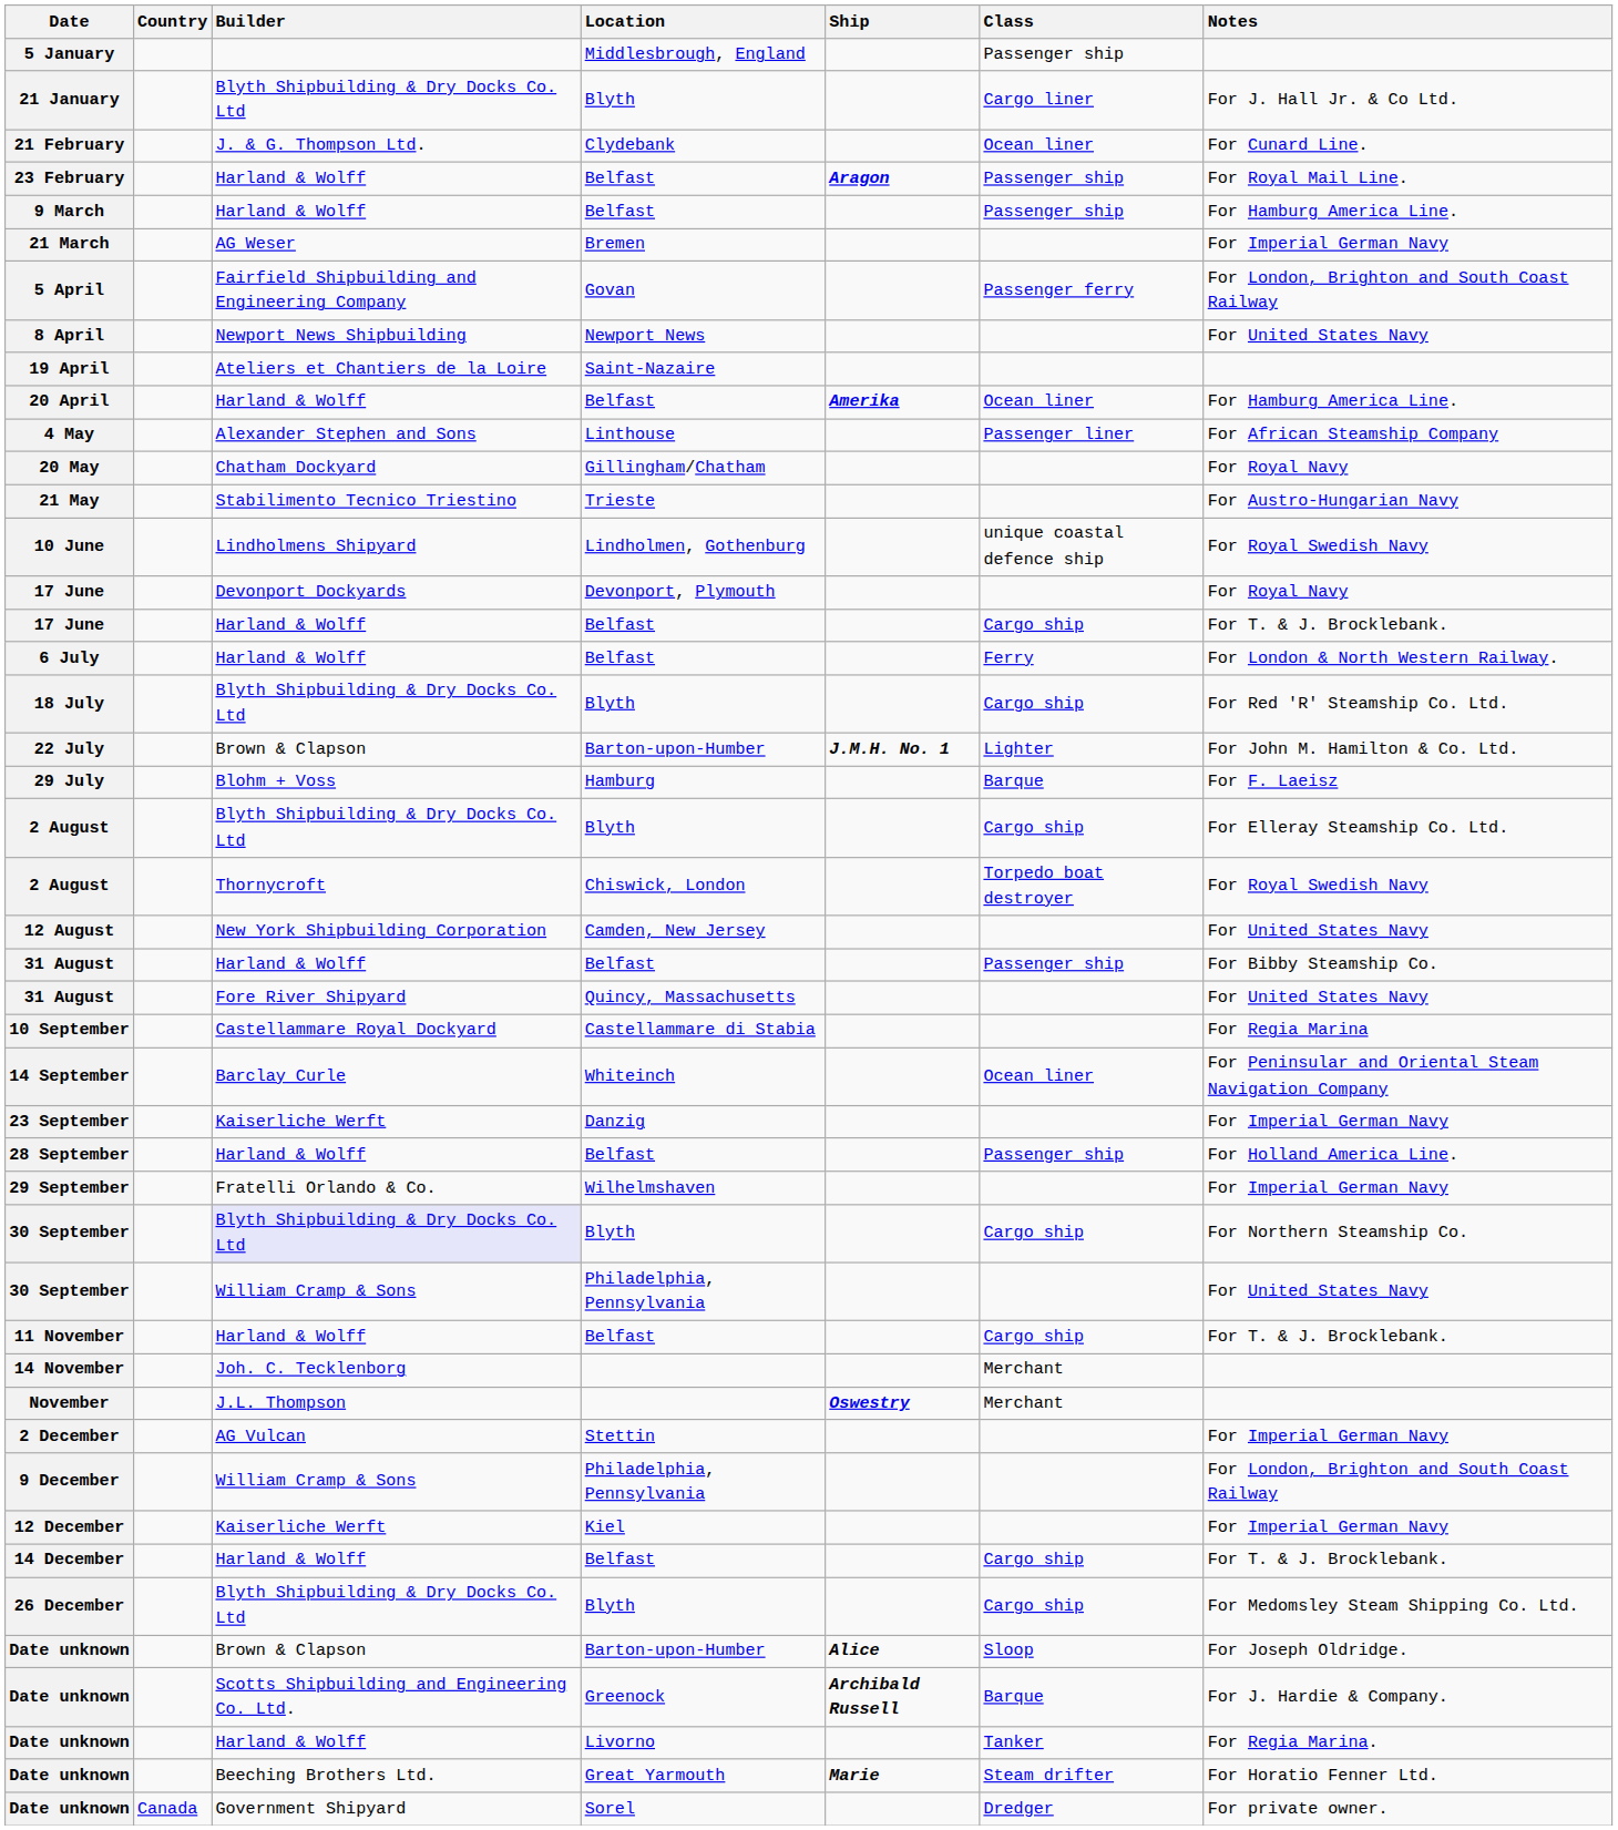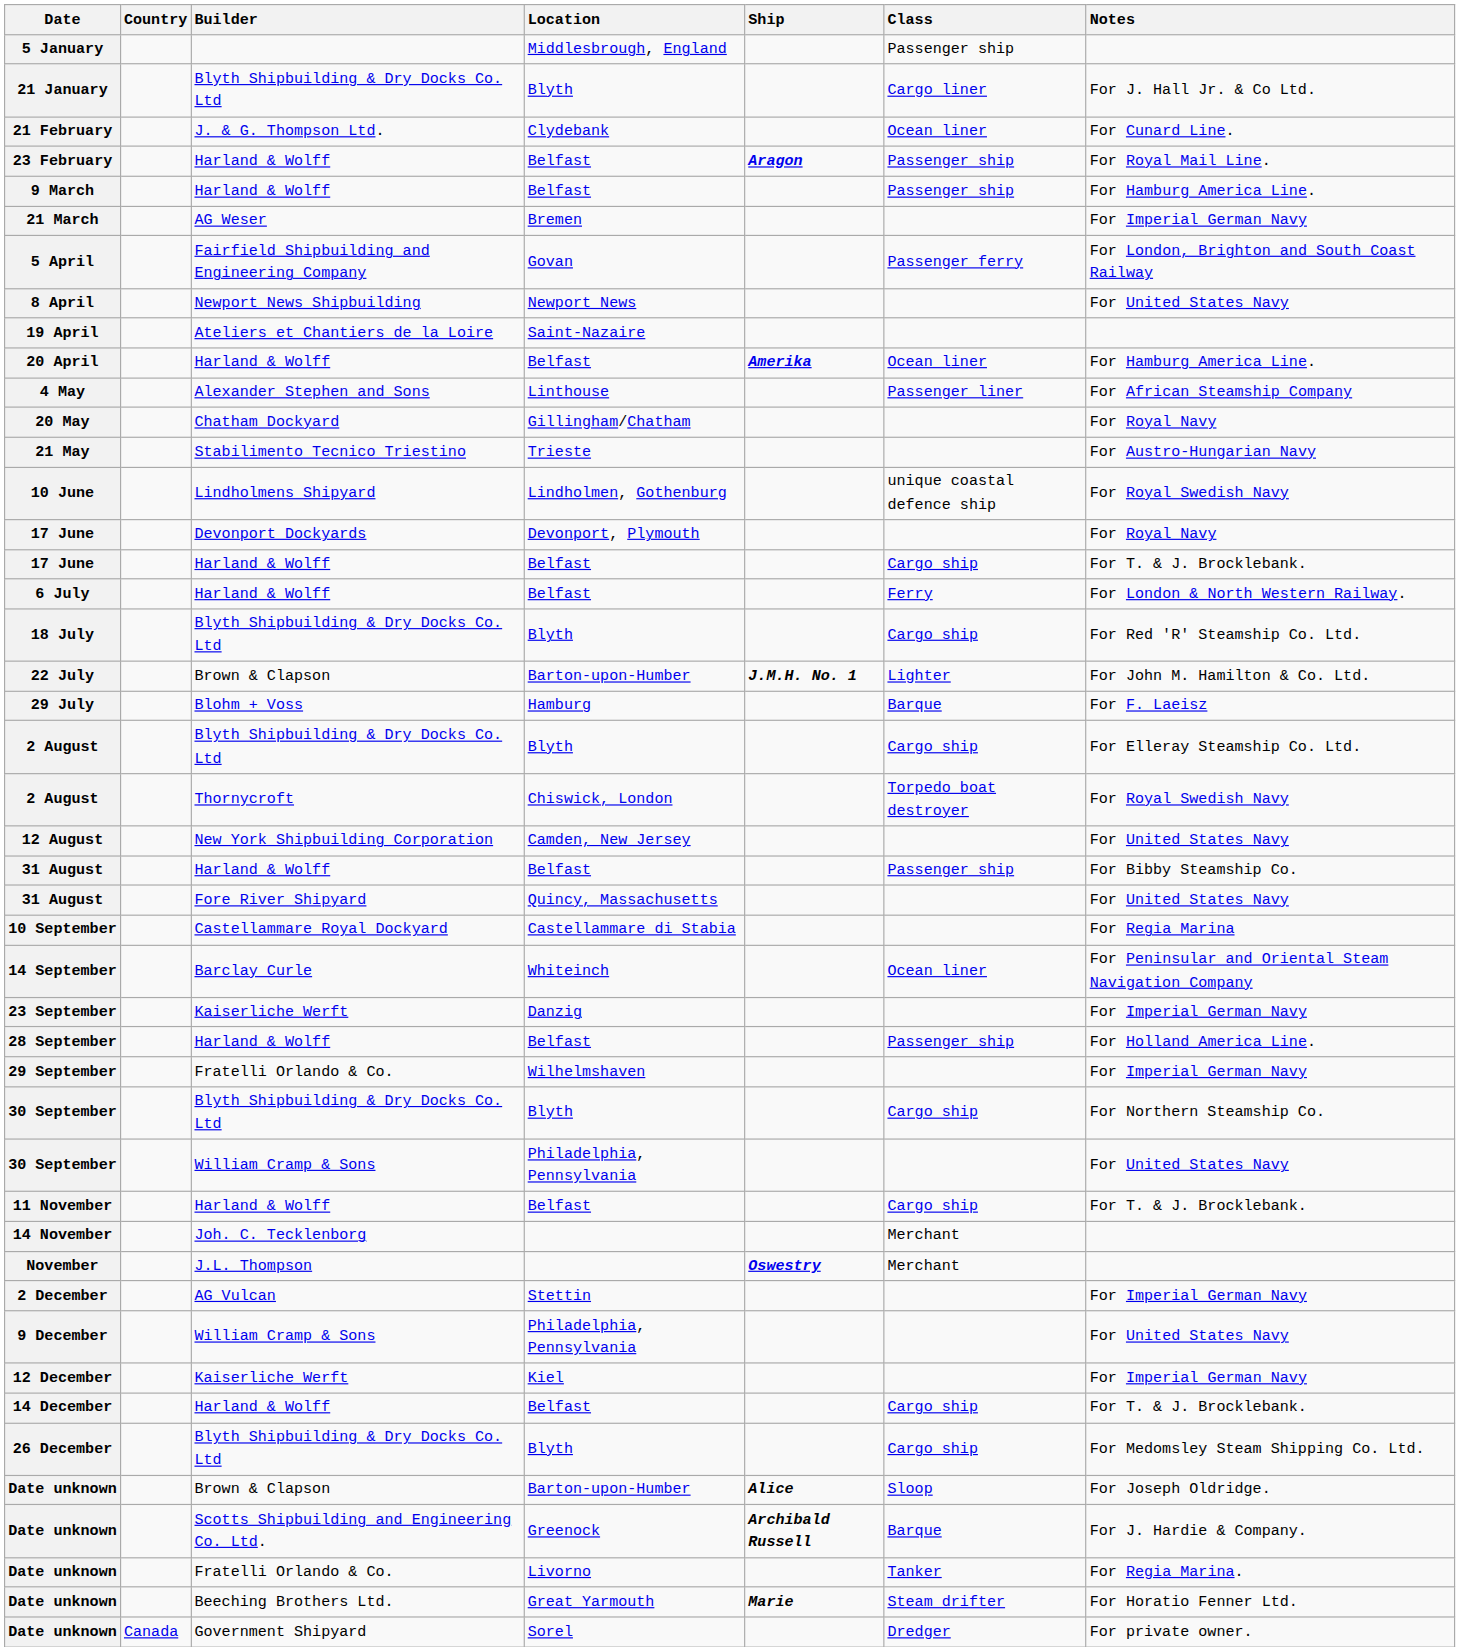30 September / Blyth | Builder: lavender background -> no background
9 December | Notes: For London, Brighton and South Coast Railway -> For United States Navy
Date unknown / Livorno | Builder: Harland & Wolff -> Fratelli Orlando & Co.
